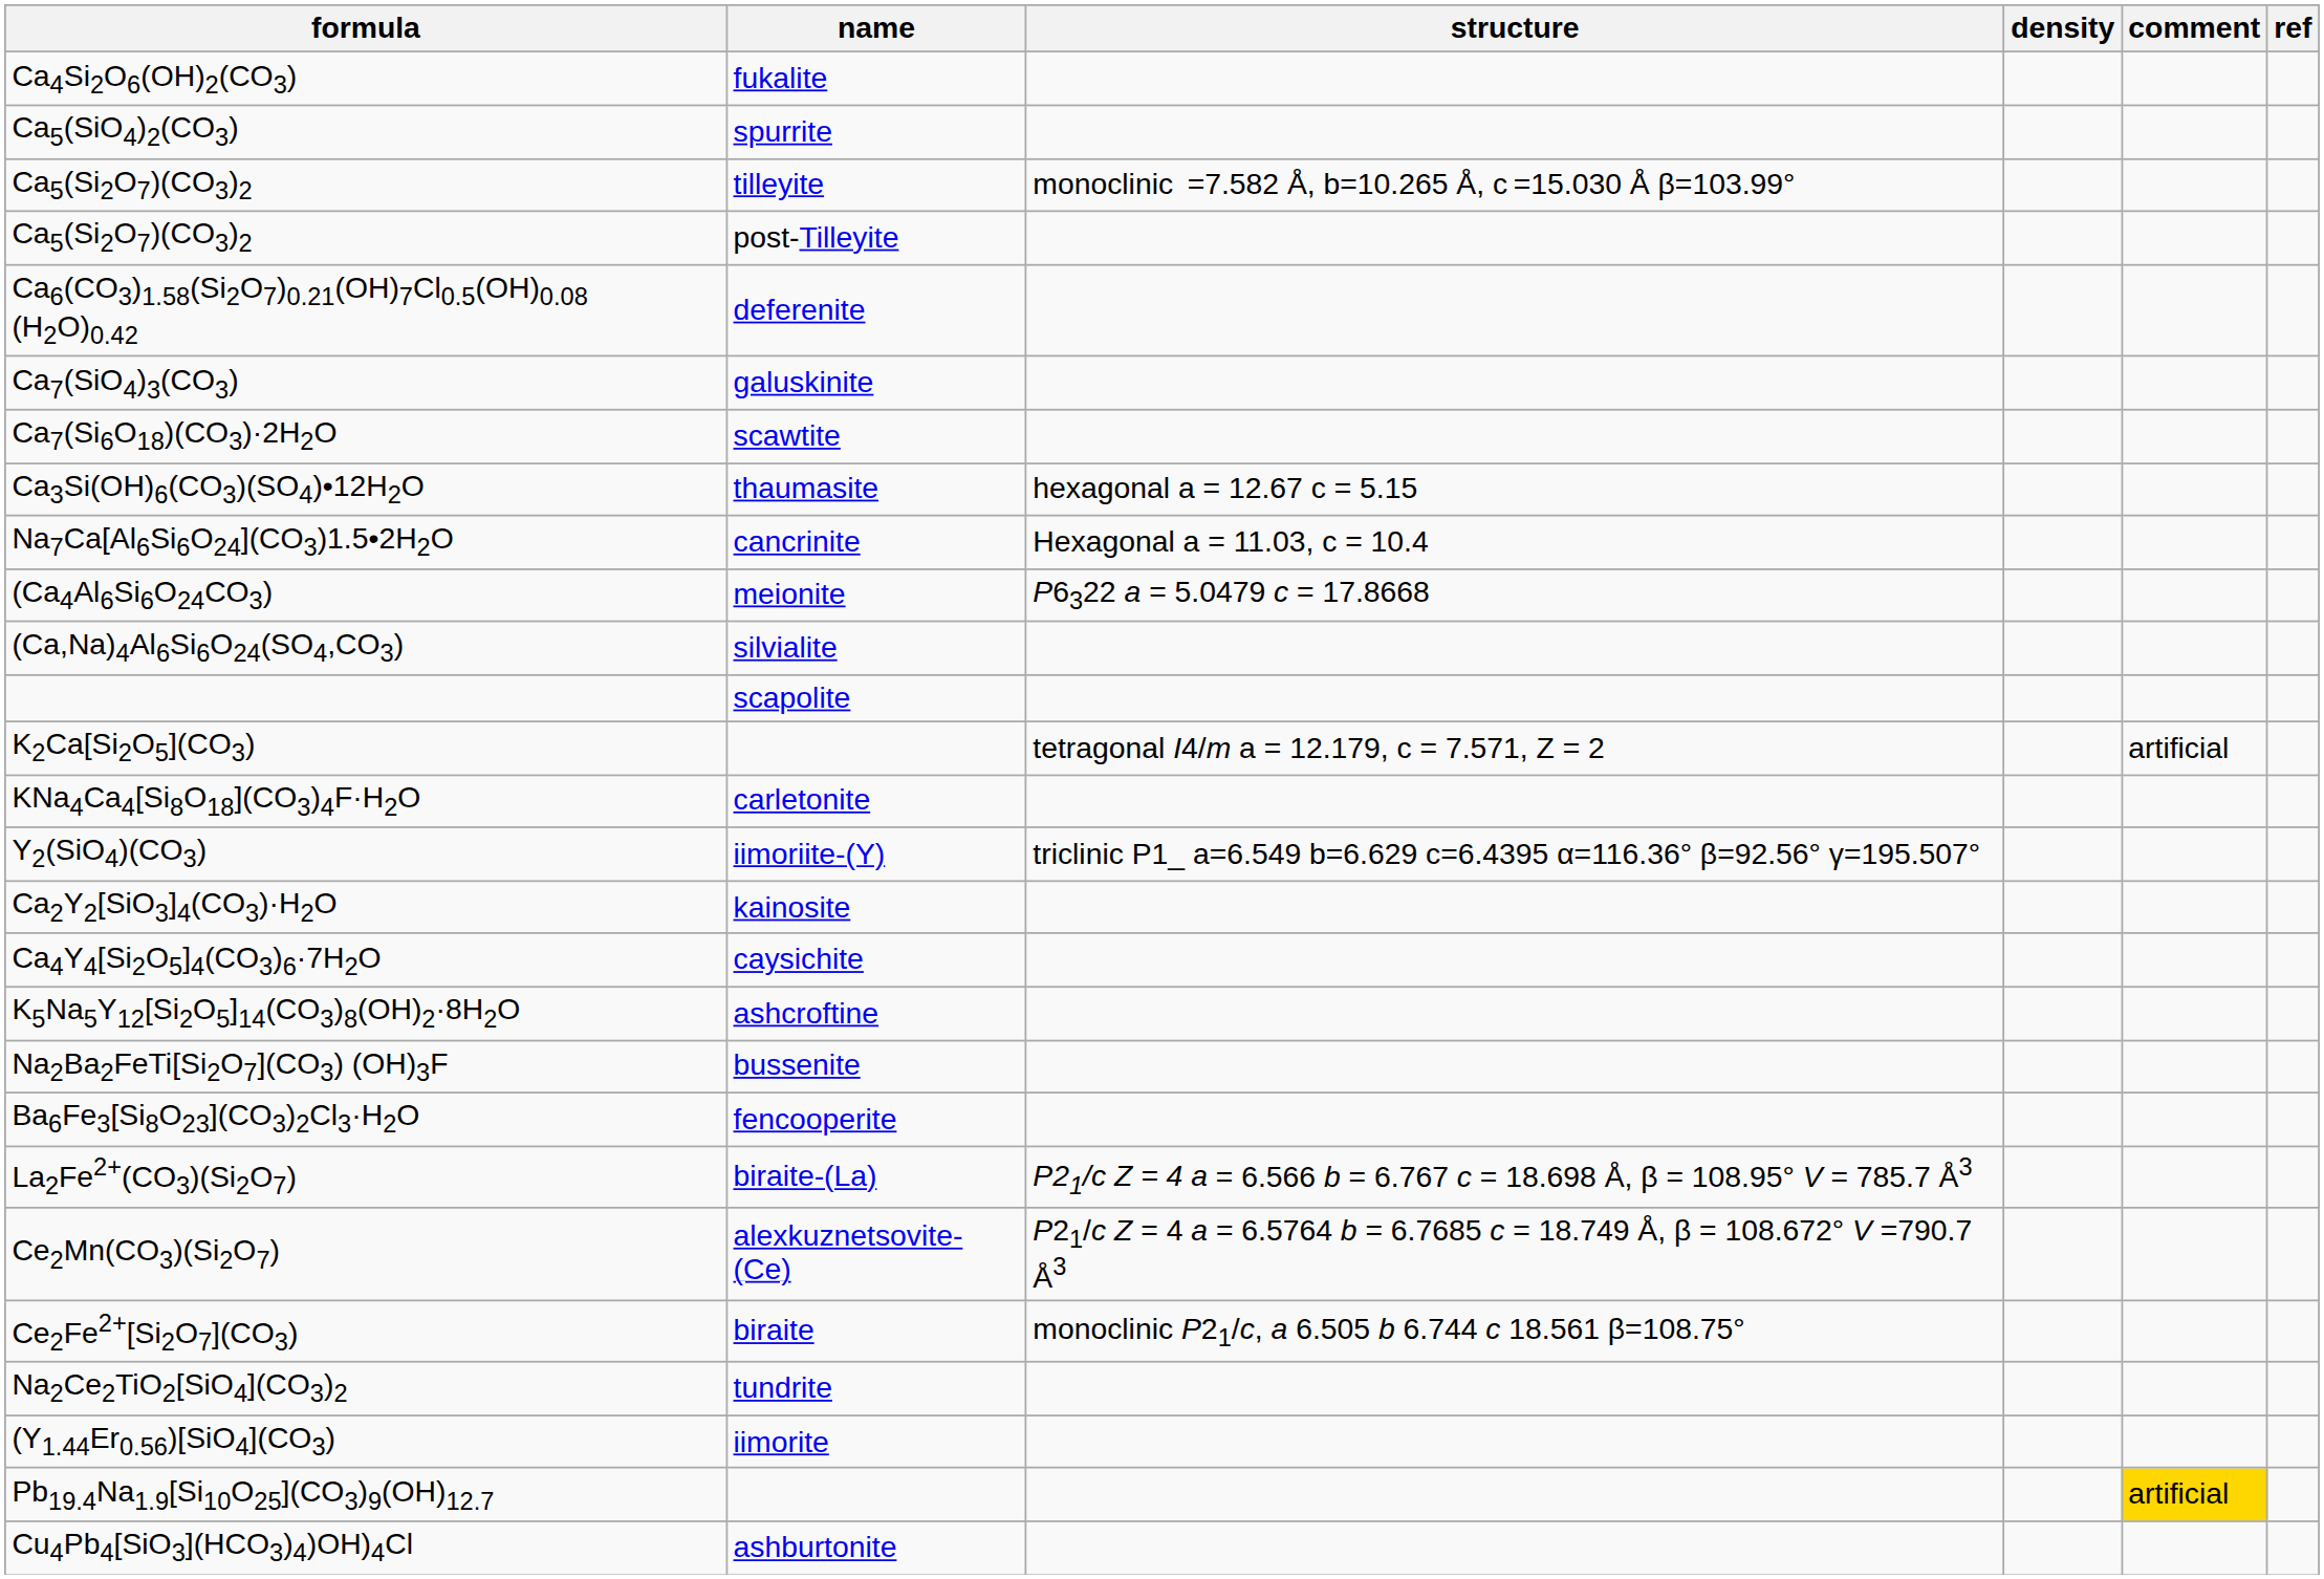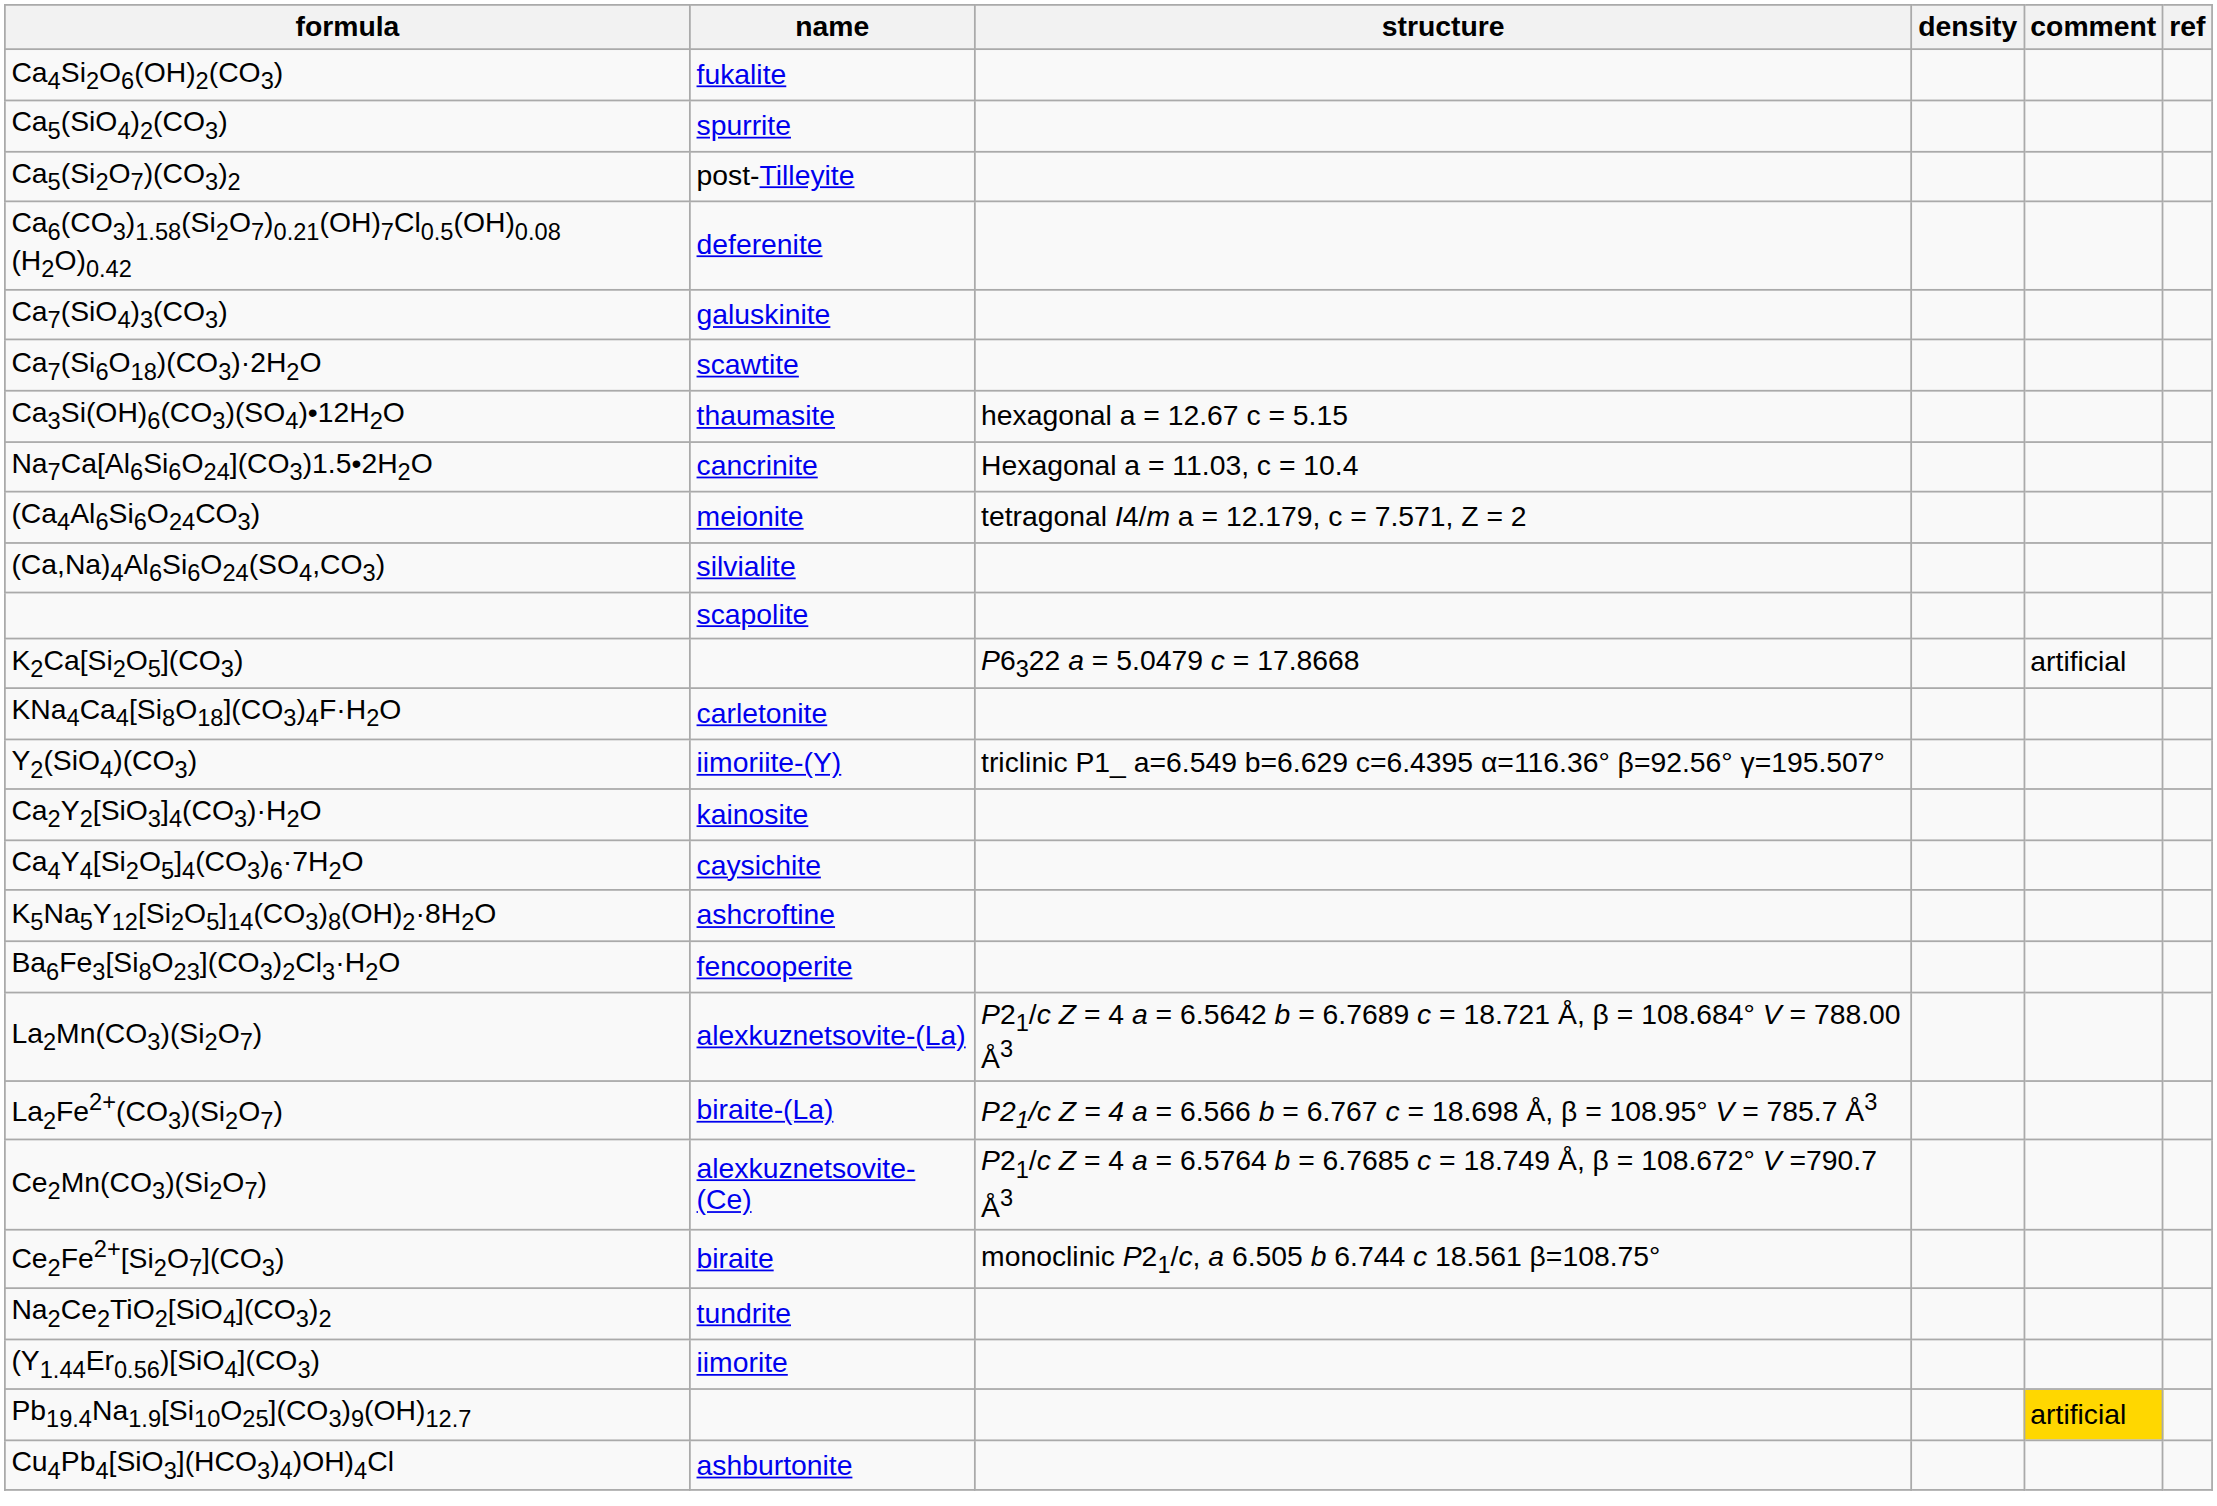- row: Ca5(Si2O7)(CO3)2 | tilleyite | monoclinic =7.582 Å, b=10.265 Å, c =15.030 Å β=103.99°
(Ca4Al6Si6O24CO3) | structure: P6322 a = 5.0479 c = 17.8668 -> tetragonal I4/m a = 12.179, c = 7.571, Z = 2
K2Ca[Si2O5](CO3) | structure: tetragonal I4/m a = 12.179, c = 7.571, Z = 2 -> P6322 a = 5.0479 c = 17.8668
- row: Na2Ba2FeTi[Si2O7](CO3) (OH)3F | bussenite
+ row: La2Mn(CO3)(Si2O7) | alexkuznetsovite-(La) | P21/c Z = 4 a = 6.5642 b = 6.7689 c = 18.721 Å, β = 108.684° V = 788.00 Å3
